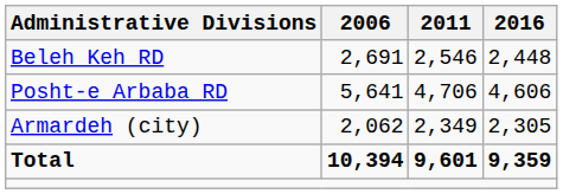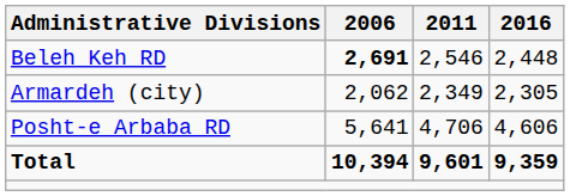Beleh Keh RD | 2006: normal -> bold
rows swapped: Posht-e Arbaba RD <-> Armardeh (city)
